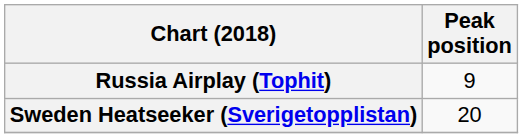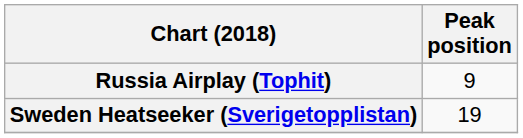Sweden Heatseeker (Sverigetopplistan) | Peak position: 20 -> 19
